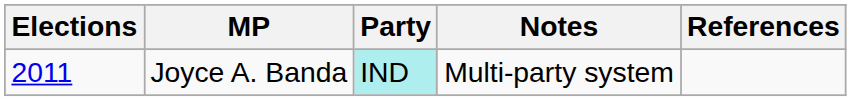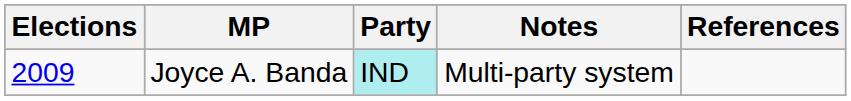Joyce A. Banda | Elections: 2011 -> 2009
